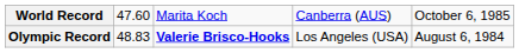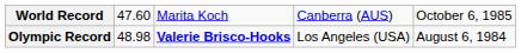Olympic Record | column 2: 48.83 -> 48.98
